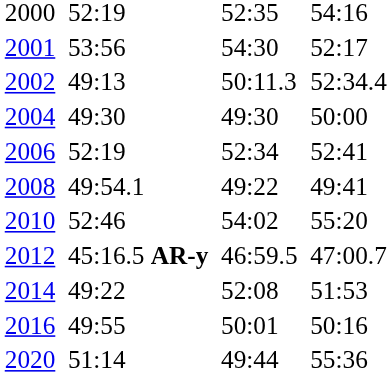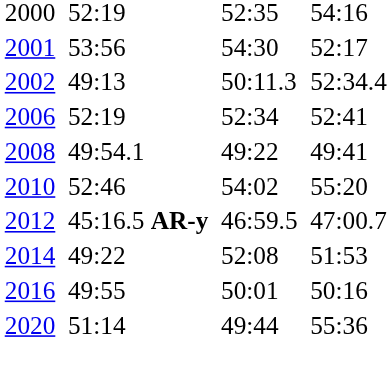- row: 2004 | 49:30 | 49:30 | 50:00
